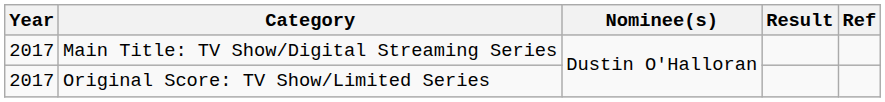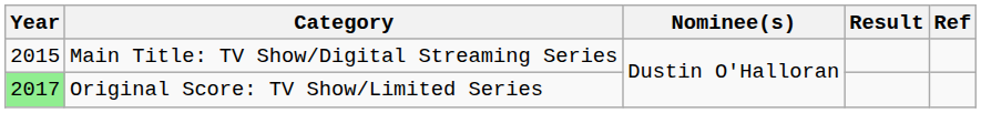Main Title: TV Show/Digital Streaming Series | Year: 2017 -> 2015
Original Score: TV Show/Limited Series | Year: no background -> lightgreen background
